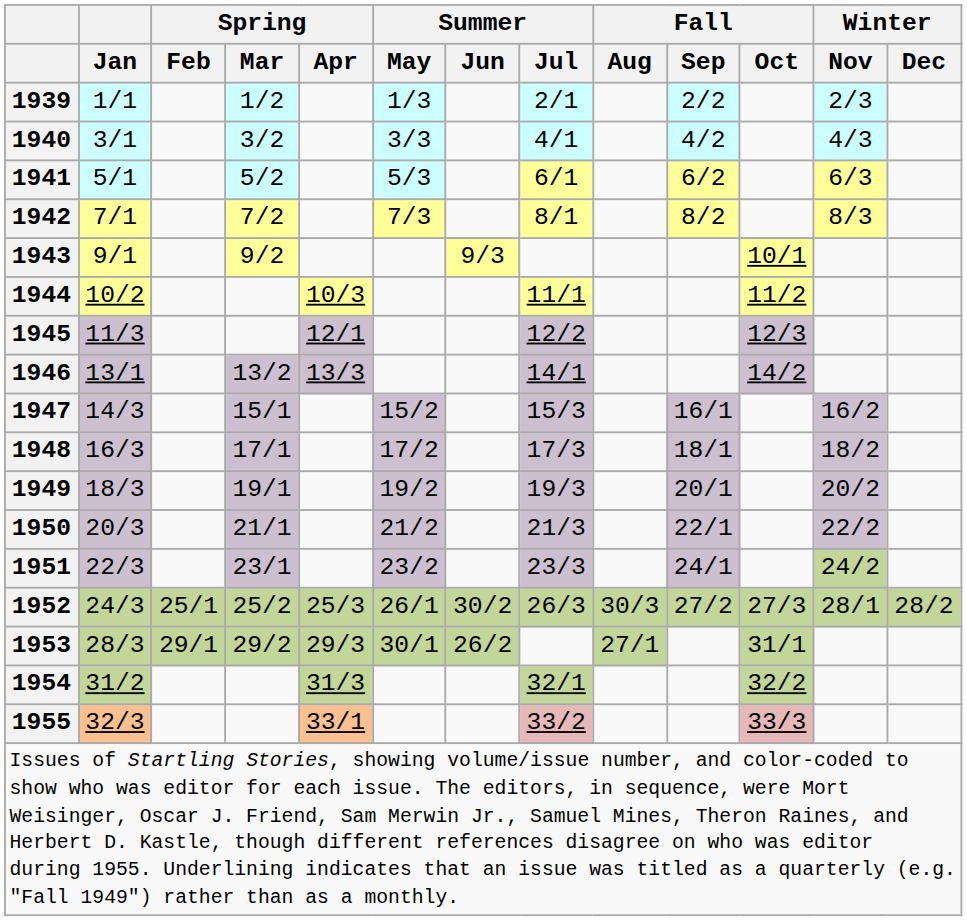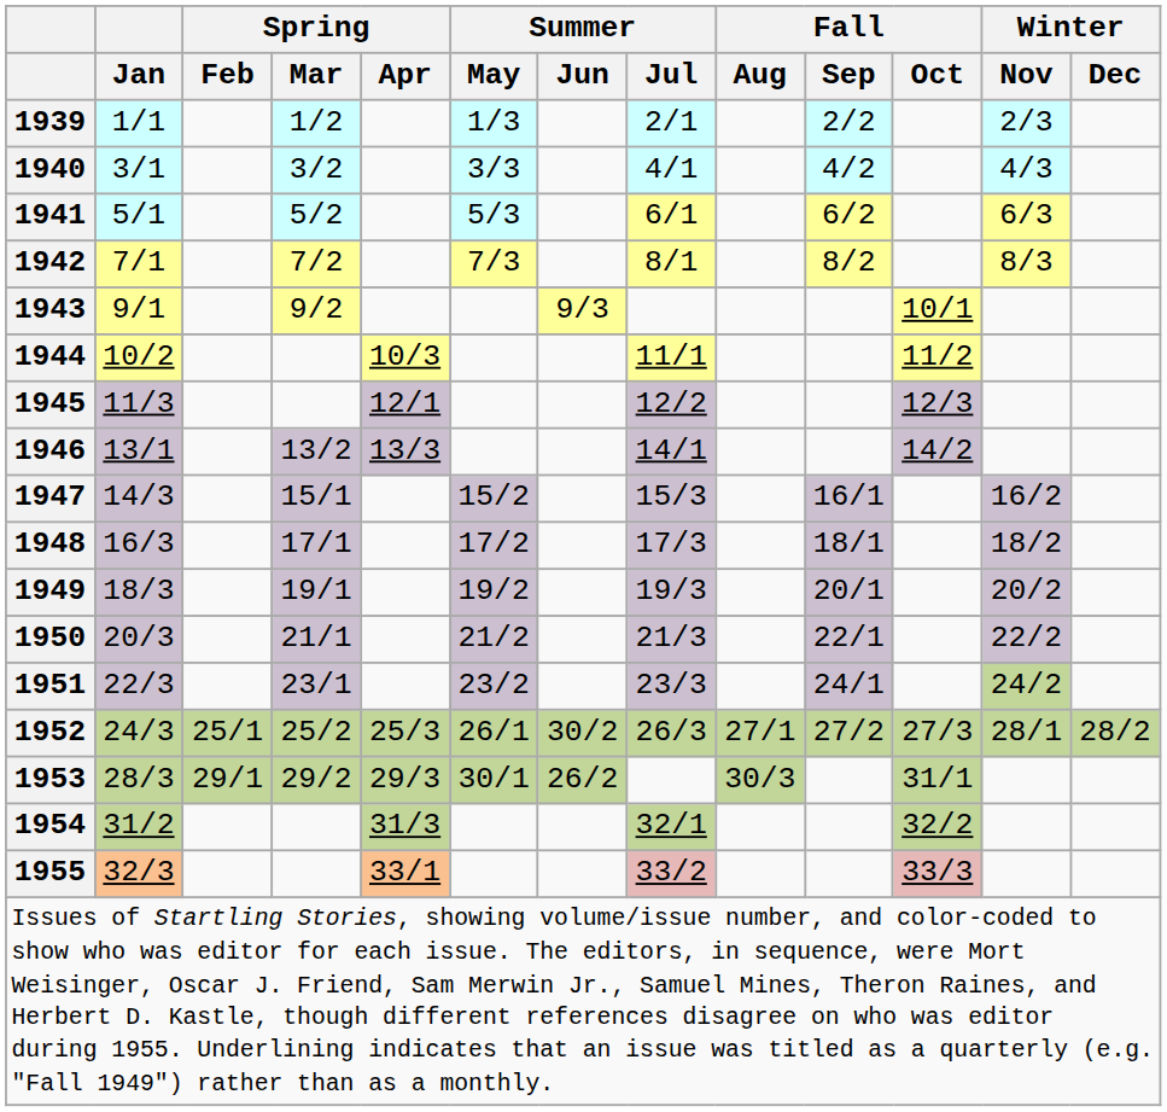1952 | Fall / Aug: 30/3 -> 27/1
1953 | Fall / Aug: 27/1 -> 30/3
